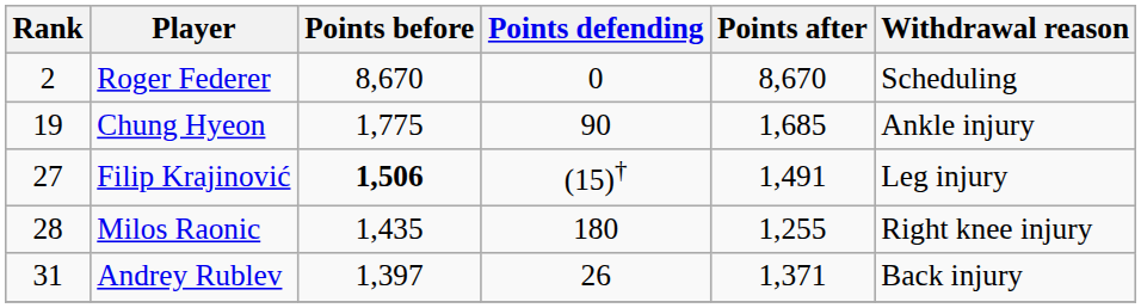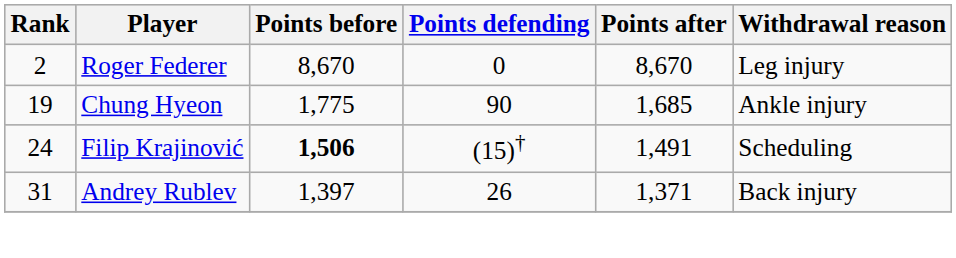Roger Federer | Withdrawal reason: Scheduling -> Leg injury
Filip Krajinović | Rank: 27 -> 24
Filip Krajinović | Withdrawal reason: Leg injury -> Scheduling
- row: 28 | Milos Raonic | 1,435 | 180 | 1,255 | Right knee injury
